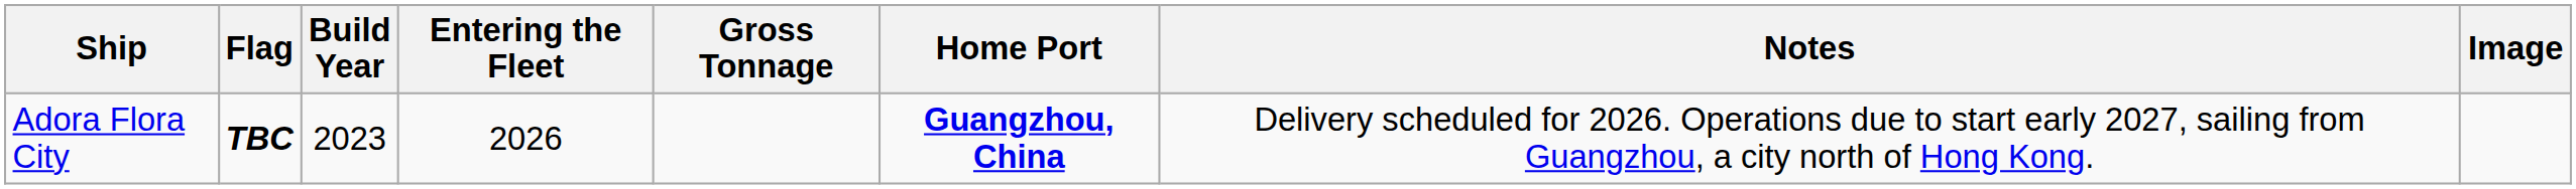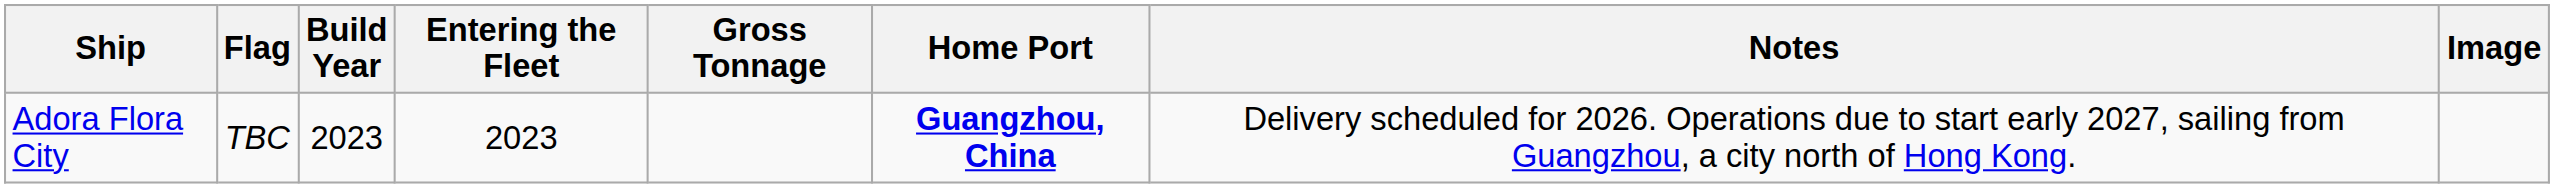Adora Flora City | Flag: bold -> normal
Adora Flora City | Entering the Fleet: 2026 -> 2023
